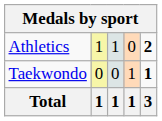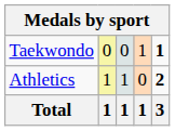rows swapped: Athletics <-> Taekwondo
